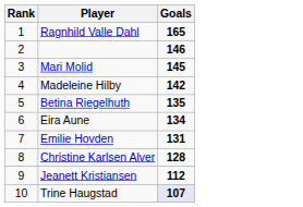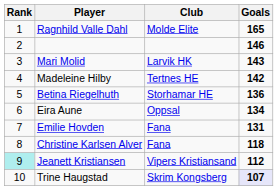+ column: Club | Molde Elite | Larvik HK | Tertnes HE | Storhamar HE | Oppsal | Fana | Fana | Vipers Kristiansand | Skrim Kongsberg
Mari Molid | Goals: 145 -> 143
Betina Riegelhuth | Goals: 135 -> 136
Christine Karlsen Alver | Goals: 128 -> 118
Jeanett Kristiansen | Rank: no background -> paleturquoise background
